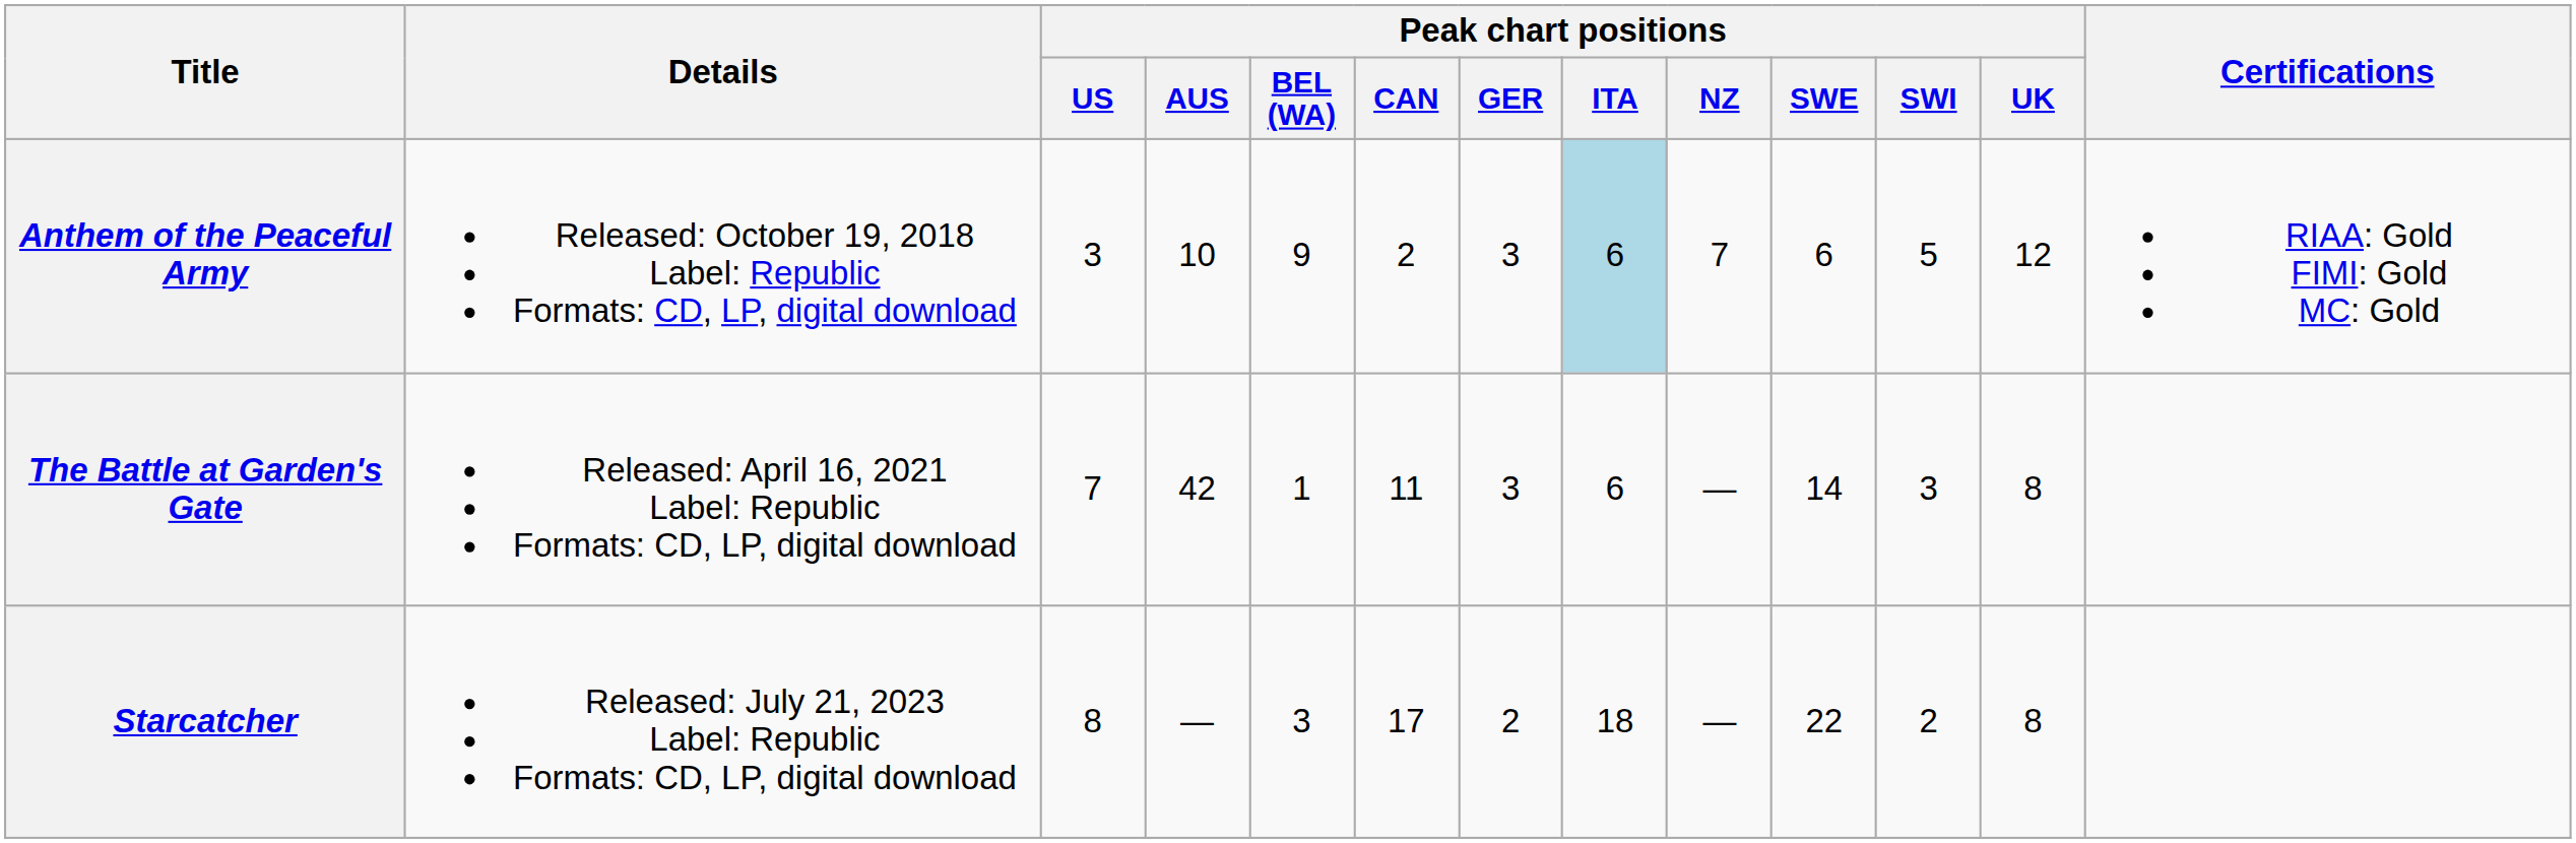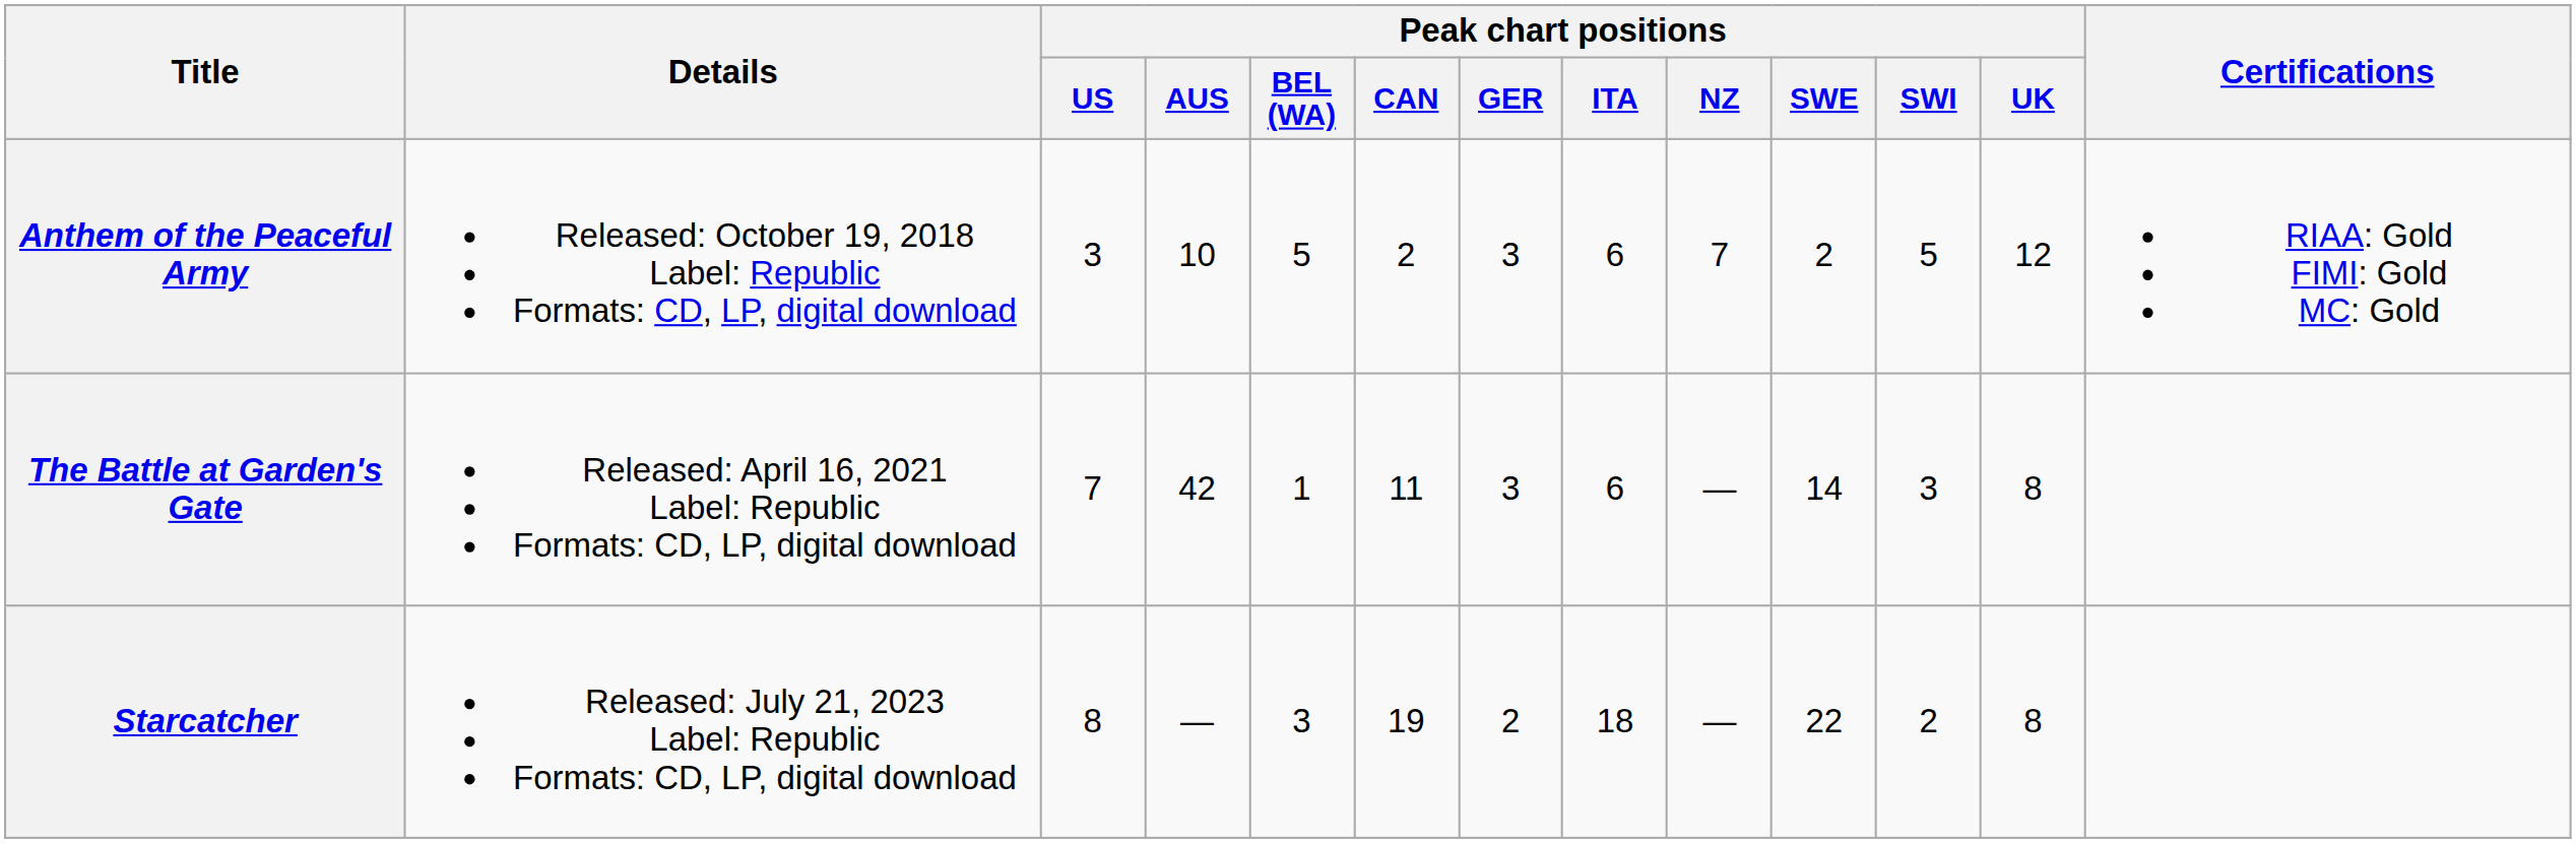Anthem of the Peaceful Army | Peak chart positions / BEL (WA): 9 -> 5
Anthem of the Peaceful Army | Peak chart positions / ITA: lightblue background -> no background
Anthem of the Peaceful Army | Peak chart positions / SWE: 6 -> 2
Starcatcher | Peak chart positions / CAN: 17 -> 19
